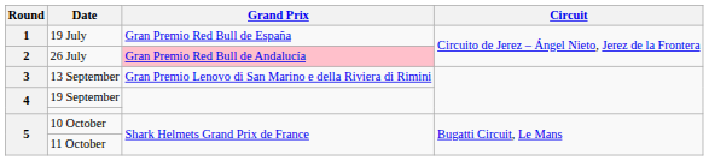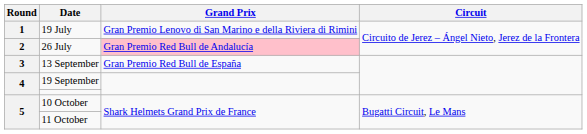19 July | Grand Prix: Gran Premio Red Bull de España -> Gran Premio Lenovo di San Marino e della Riviera di Rimini
13 September | Grand Prix: Gran Premio Lenovo di San Marino e della Riviera di Rimini -> Gran Premio Red Bull de España
